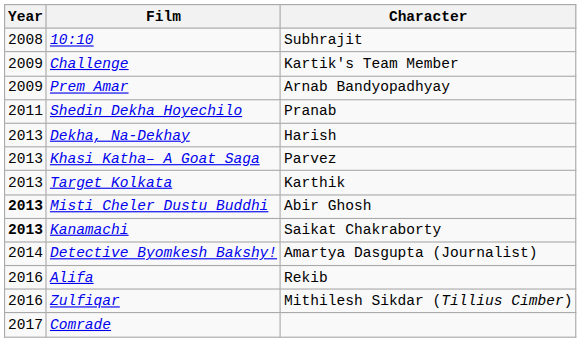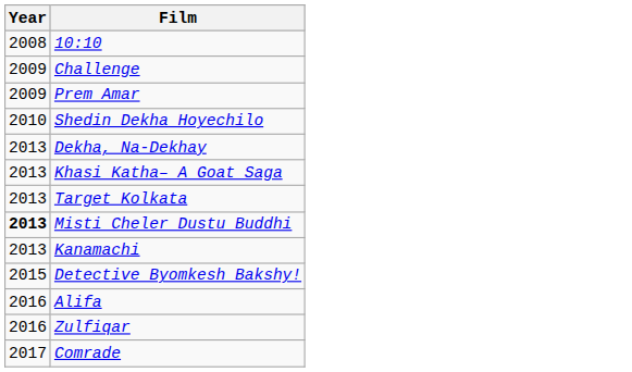- column: Character | Subhrajit | Kartik's Team Member | Arnab Bandyopadhyay | Pranab | Harish | Parvez | Karthik | Abir Ghosh | Saikat Chakraborty | Amartya Dasgupta (Journalist) | Rekib | Mithilesh Sikdar (Tillius Cimber)
Shedin Dekha Hoyechilo | Year: 2011 -> 2010
Kanamachi | Year: bold -> normal
Detective Byomkesh Bakshy! | Year: 2014 -> 2015
